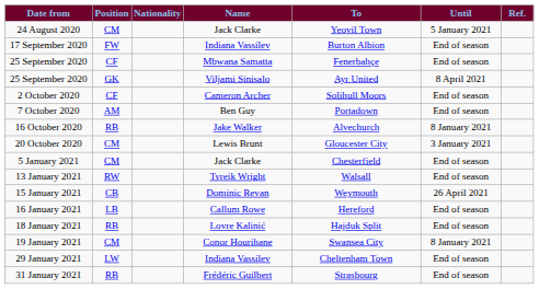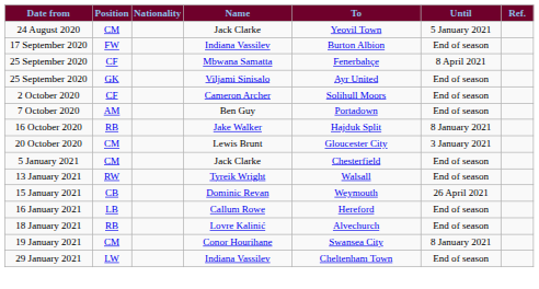25 September 2020 / Mbwana Samatta | Until: End of season -> 8 April 2021
25 September 2020 / Viljami Sinisalo | Until: 8 April 2021 -> End of season
16 October 2020 | To: Alvechurch -> Hajduk Split
18 January 2021 | To: Hajduk Split -> Alvechurch
- row: 31 January 2021 | RB | Frédéric Guilbert | Strasbourg | End of season
